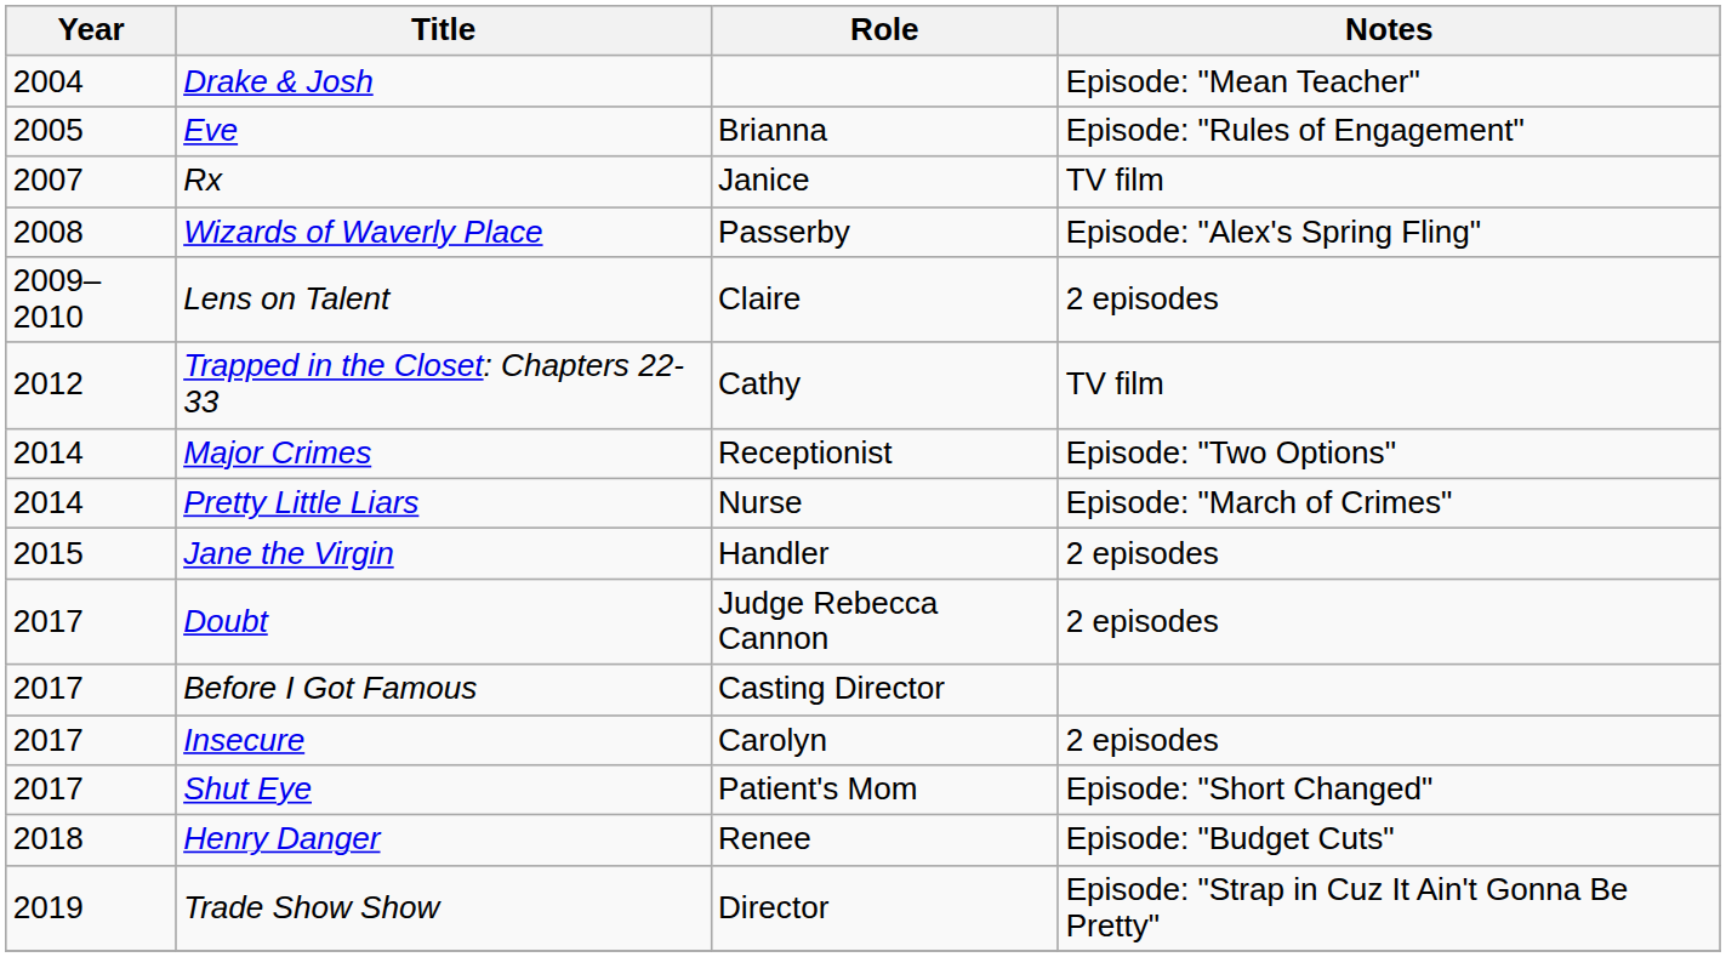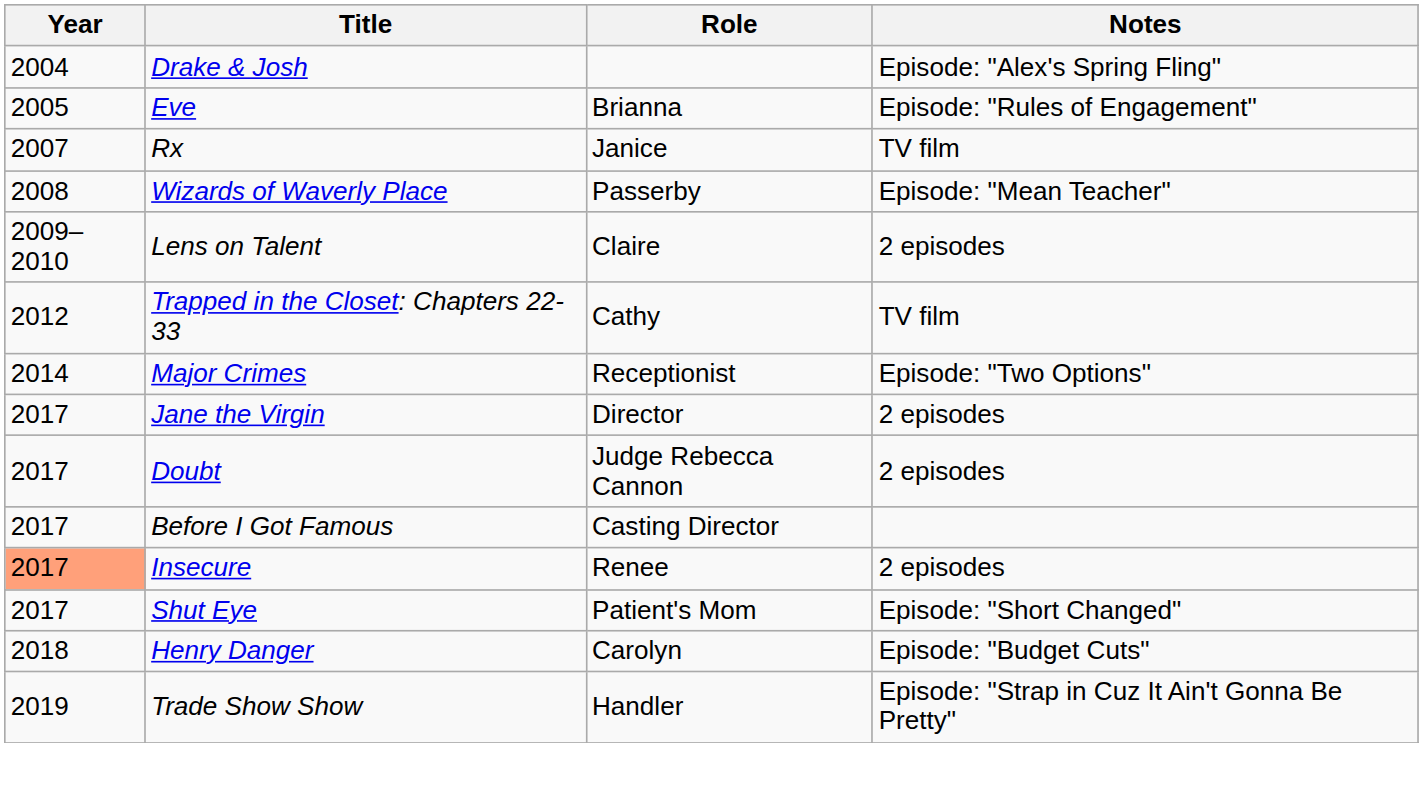Drake & Josh | Notes: Episode: "Mean Teacher" -> Episode: "Alex's Spring Fling"
Wizards of Waverly Place | Notes: Episode: "Alex's Spring Fling" -> Episode: "Mean Teacher"
- row: 2014 | Pretty Little Liars | Nurse | Episode: "March of Crimes"
Jane the Virgin | Year: 2015 -> 2017
Jane the Virgin | Role: Handler -> Director
Insecure | Year: no background -> lightsalmon background
Insecure | Role: Carolyn -> Renee
Henry Danger | Role: Renee -> Carolyn
Trade Show Show | Role: Director -> Handler
